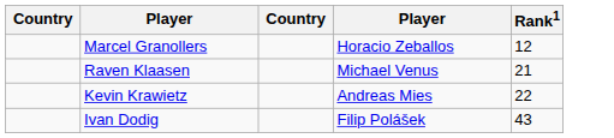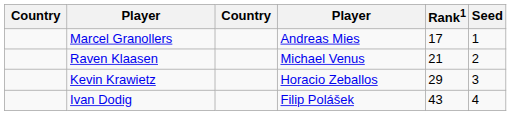+ column: Seed | 1 | 2 | 3 | 4
Marcel Granollers | column 4: Horacio Zeballos -> Andreas Mies
Marcel Granollers | Rank1: 12 -> 17
Kevin Krawietz | column 4: Andreas Mies -> Horacio Zeballos
Kevin Krawietz | Rank1: 22 -> 29
